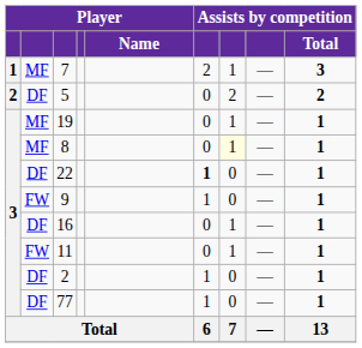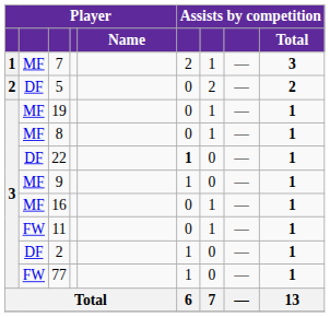8 | column 7: lightyellow background -> no background
9 | column 2: FW -> MF
16 | column 2: DF -> MF
77 | column 2: DF -> FW
